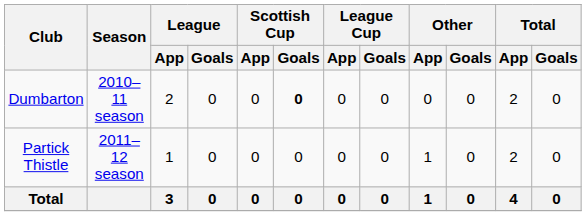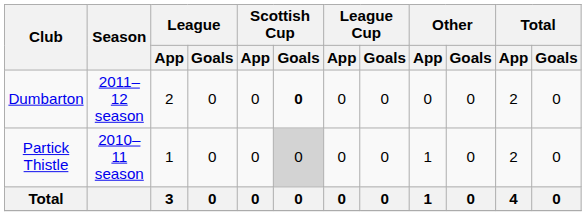Dumbarton | Season: 2010–11 season -> 2011–12 season
Partick Thistle | Season: 2011–12 season -> 2010–11 season
Partick Thistle | Scottish Cup / Goals: no background -> lightgrey background
